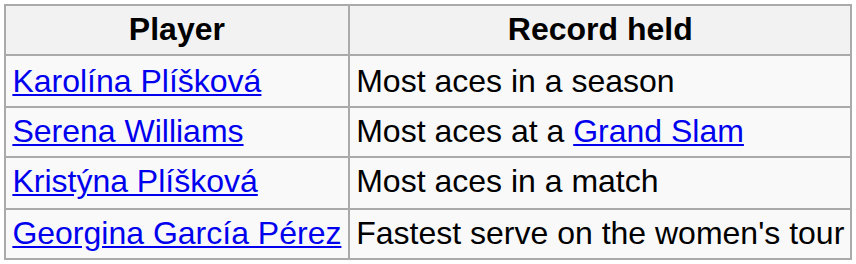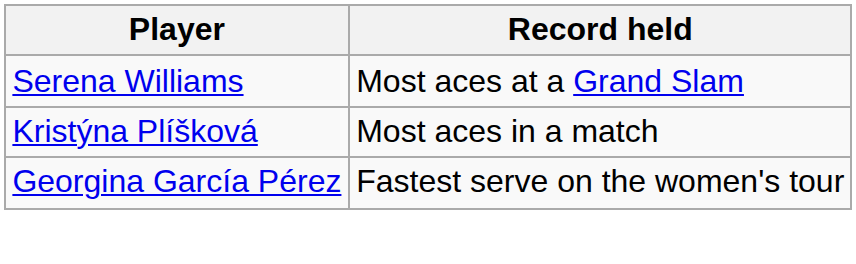- row: Karolína Plíšková | Most aces in a season
